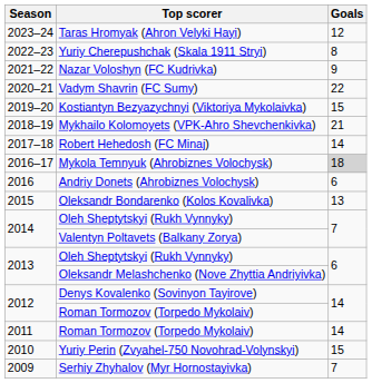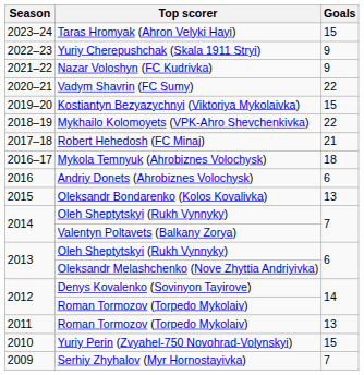Taras Hromyak (Ahron Velyki Hayi) | Goals: 12 -> 15
Yuriy Cherepushchak (Skala 1911 Stryi) | Goals: 8 -> 9
Mykhailo Kolomoyets (VPK-Ahro Shevchenkivka) | Goals: 21 -> 22
Robert Hehedosh (FC Minaj) | Goals: 14 -> 21
Mykola Temnyuk (Ahrobiznes Volochysk) | Goals: lightgrey background -> no background
2011 / Roman Tormozov (Torpedo Mykolaiv) | Goals: 14 -> 13
